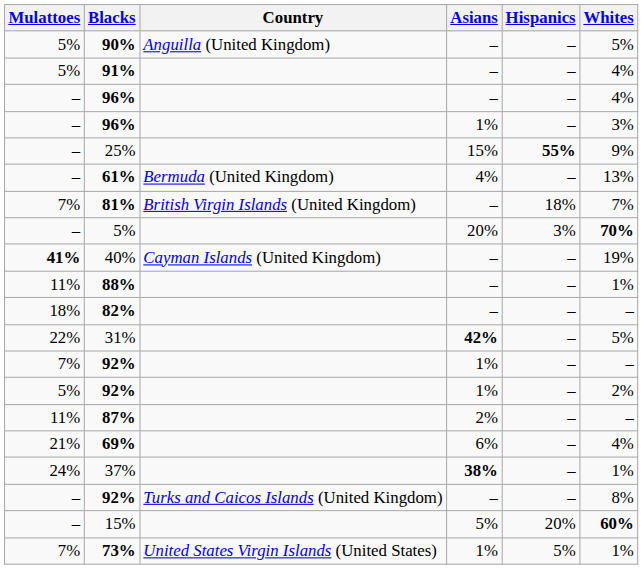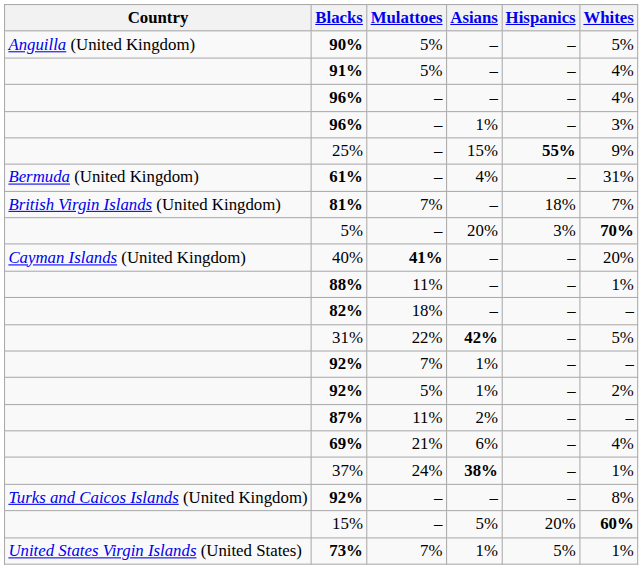columns swapped: Country <-> Mulattoes
61% | Whites: 13% -> 31%
40% | Whites: 19% -> 20%
